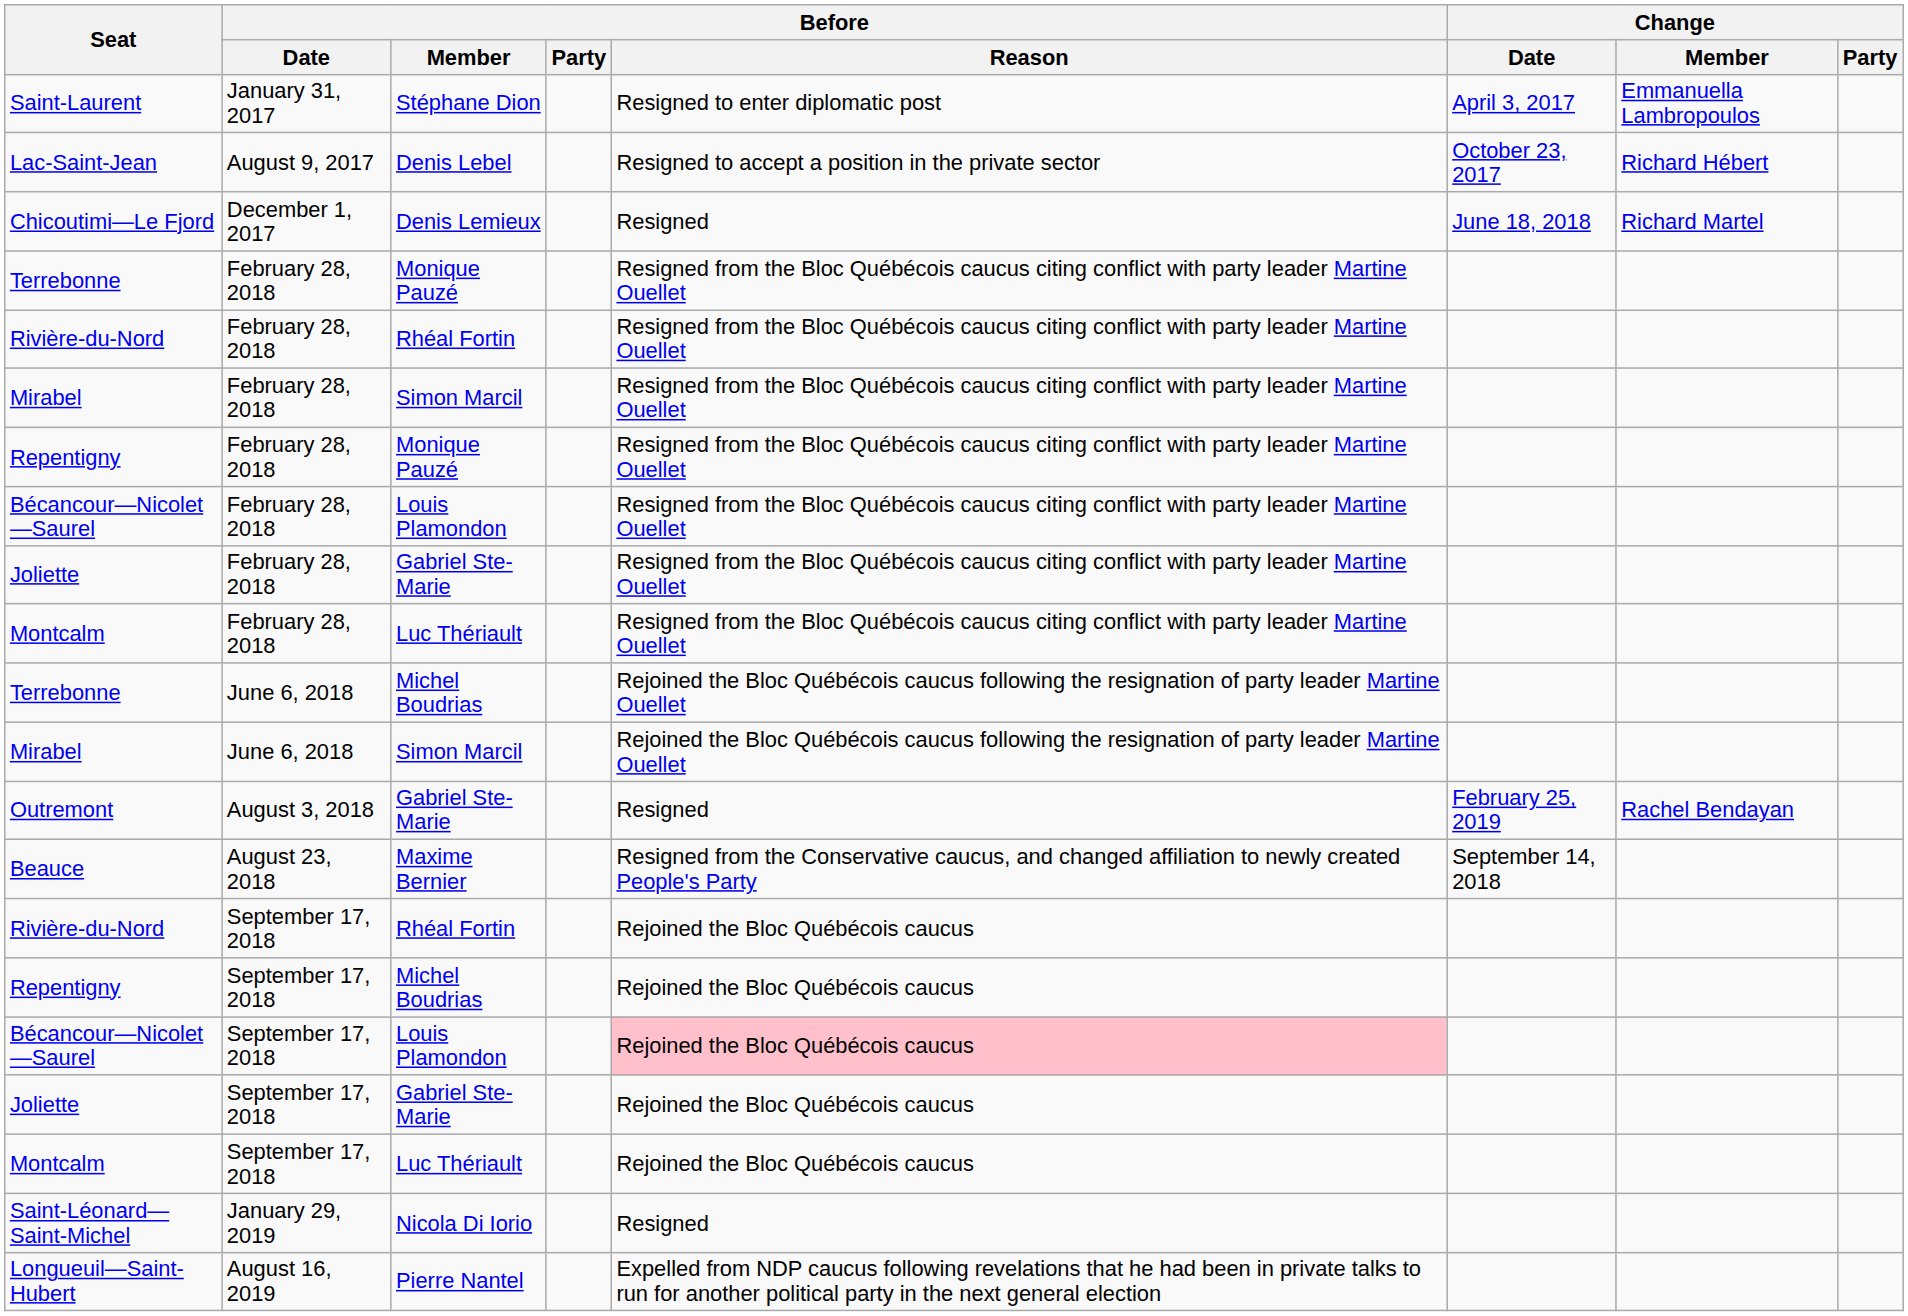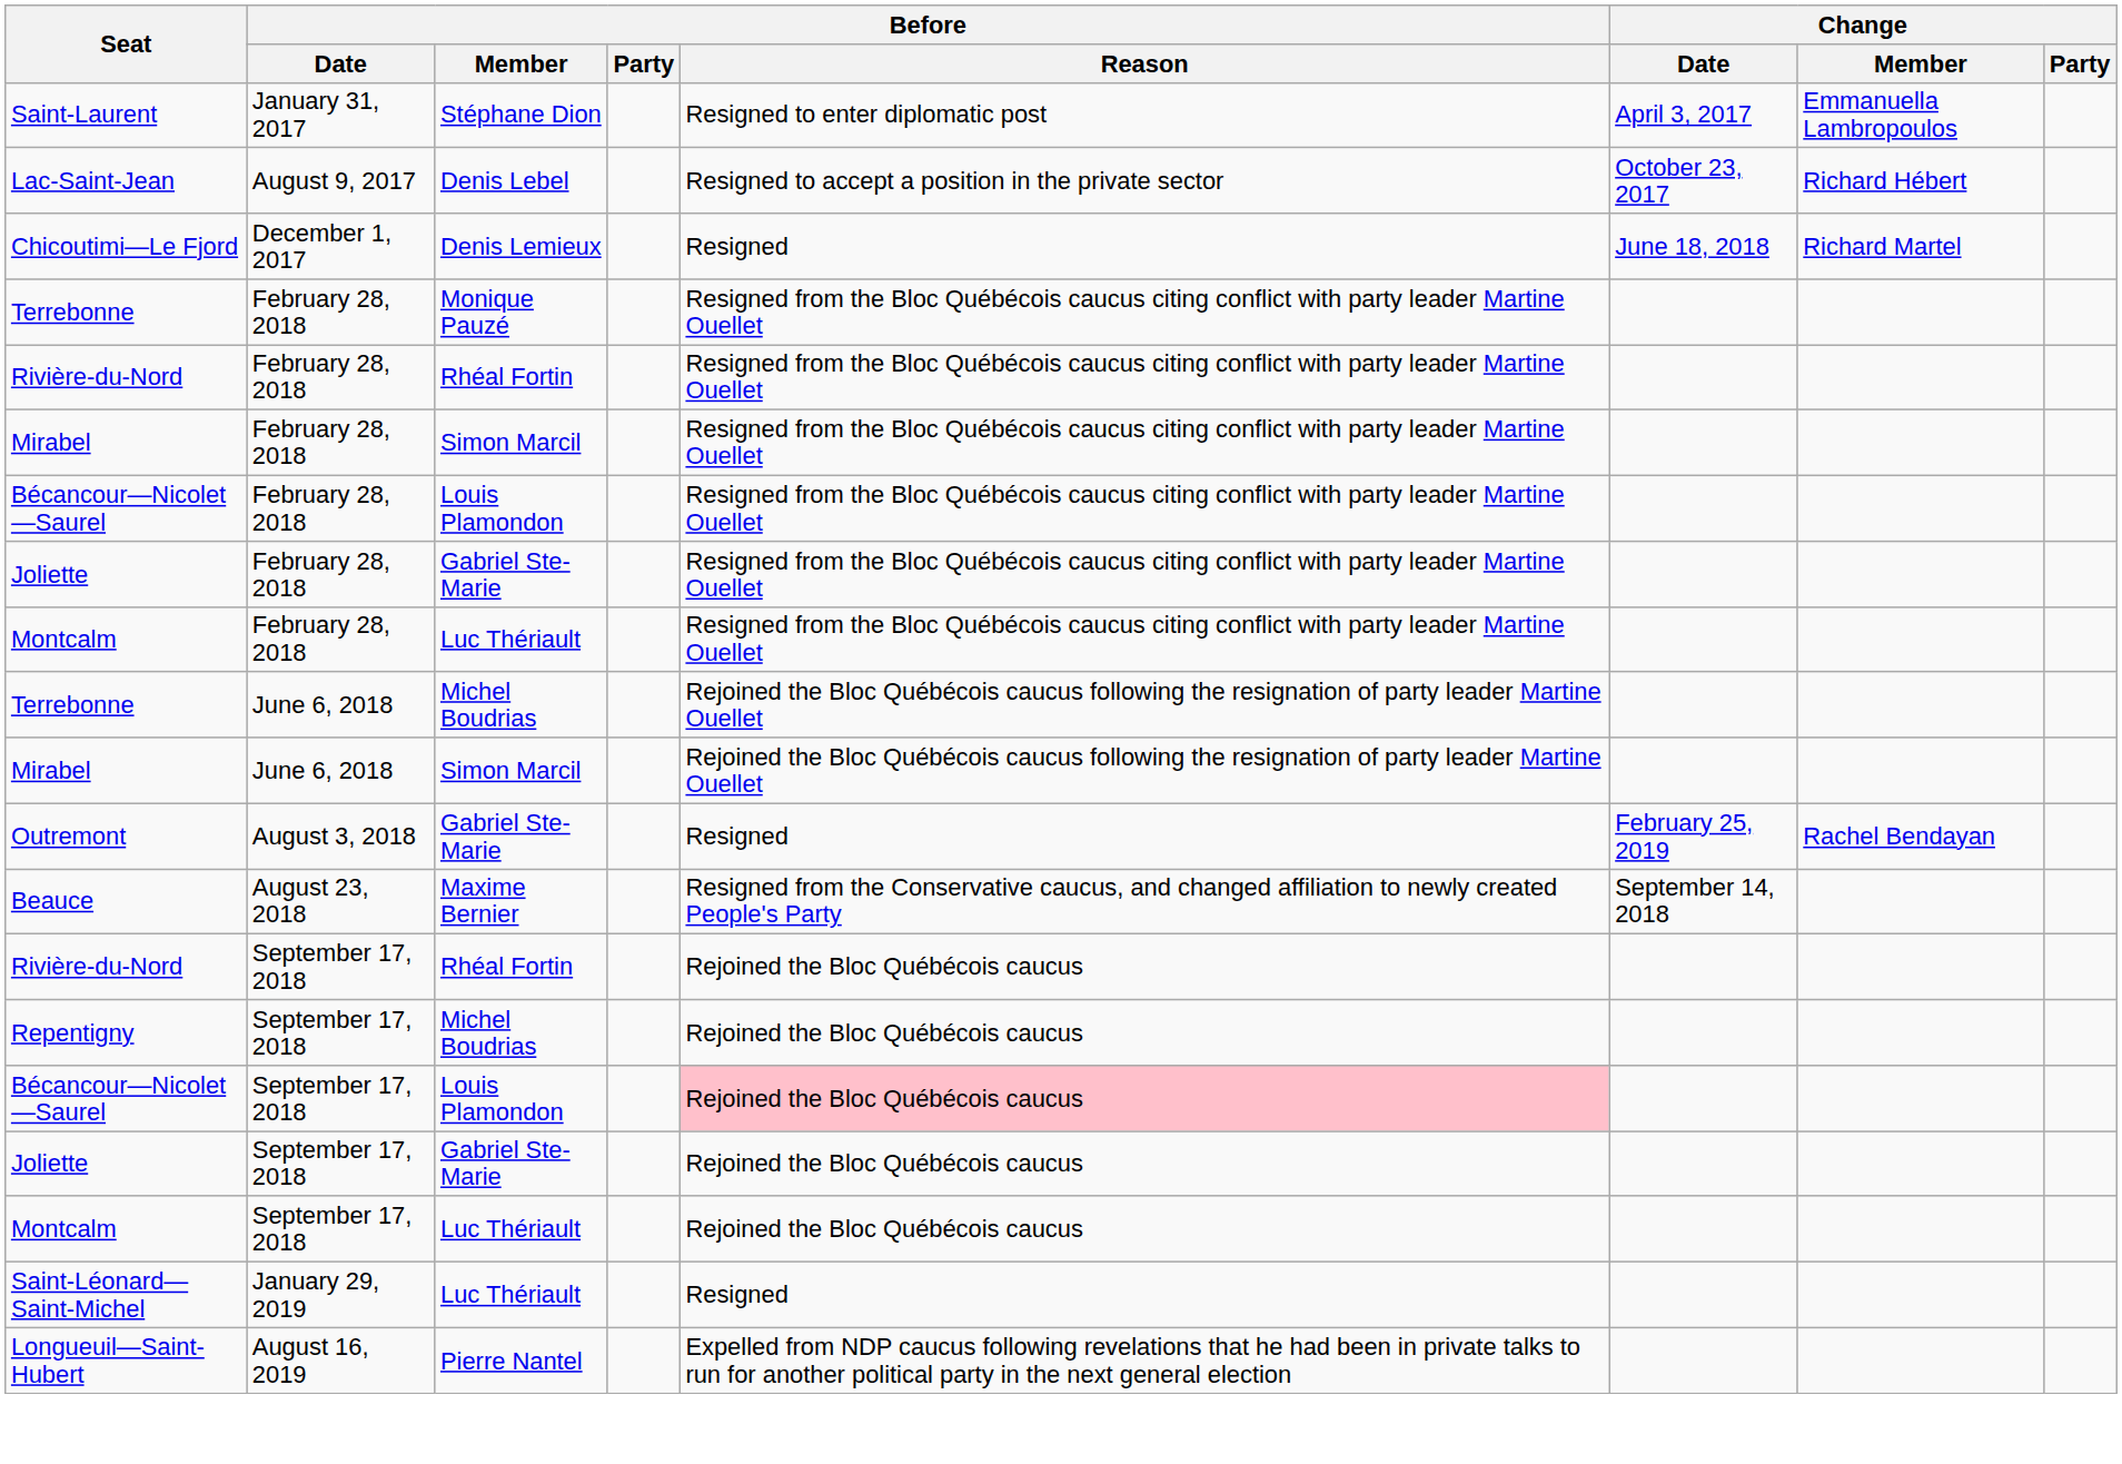- row: Repentigny | February 28, 2018 | Monique Pauzé | Resigned from the Bloc Québécois caucus citing conflict with party leader Martine Ouellet
Saint-Léonard—Saint-Michel | Before / Member: Nicola Di Iorio -> Luc Thériault
